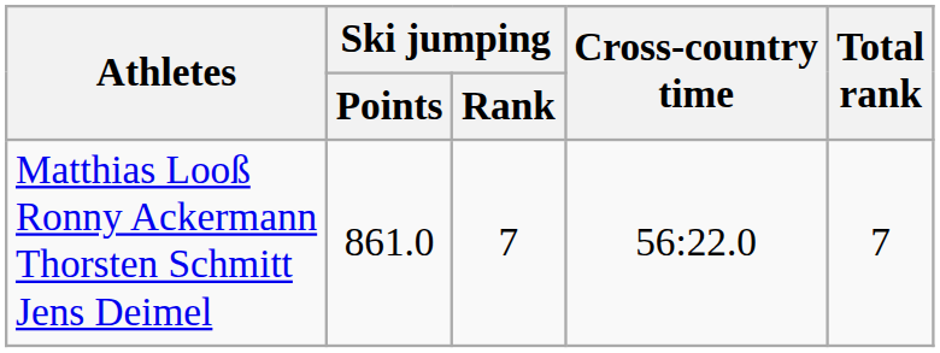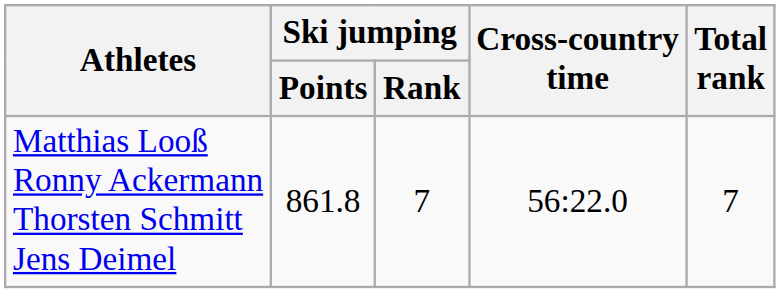Matthias Looß Ronny Ackermann Thorsten Schmitt Jens Deimel | Ski jumping / Points: 861.0 -> 861.8
